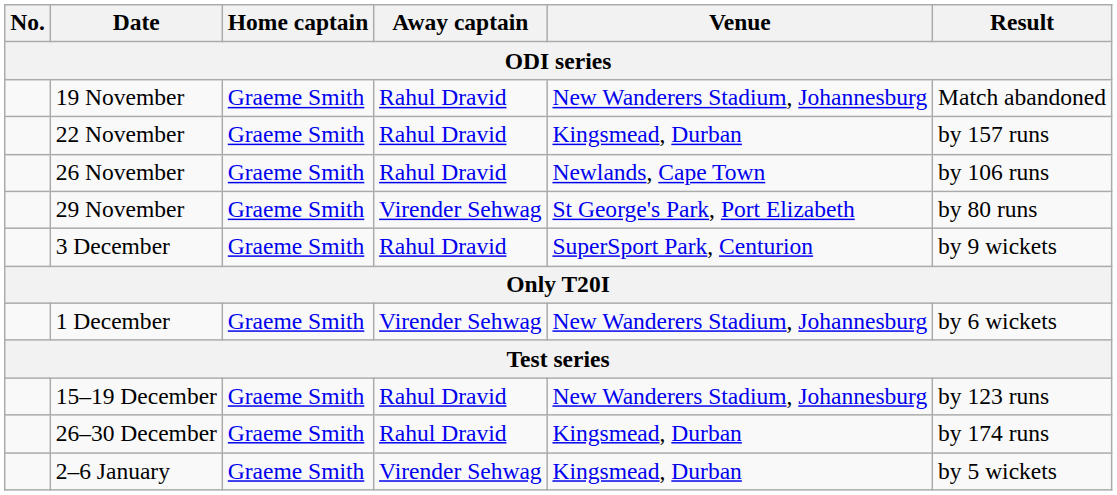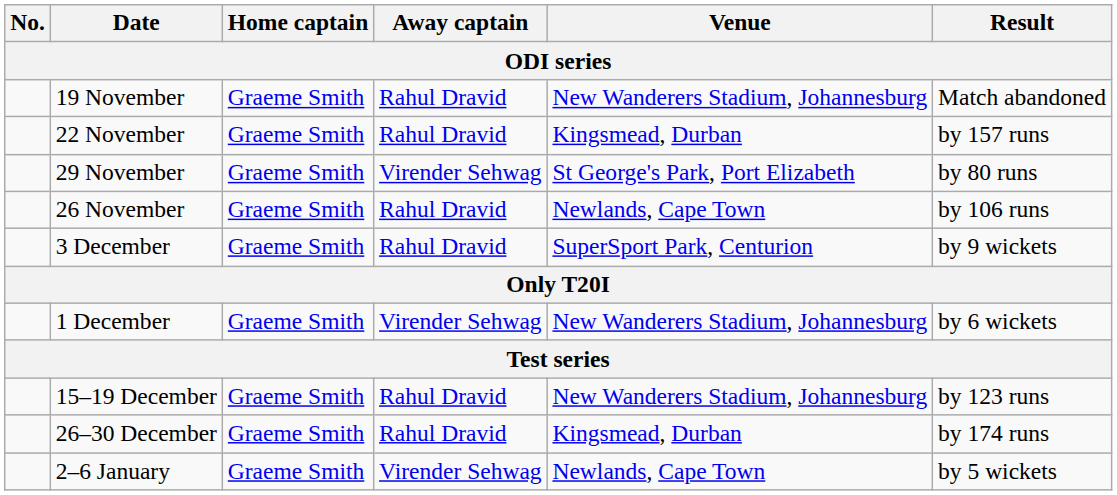rows swapped: 26 November <-> 29 November
2–6 January | Venue: Kingsmead, Durban -> Newlands, Cape Town
